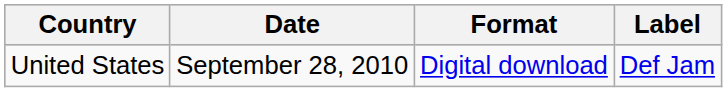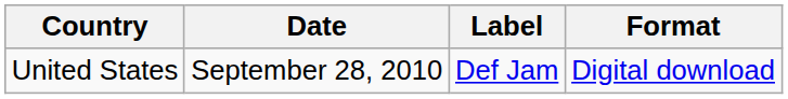columns swapped: Format <-> Label
